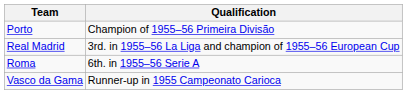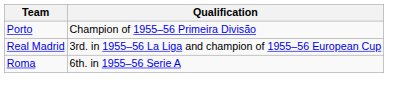- row: Vasco da Gama | Runner-up in 1955 Campeonato Carioca
